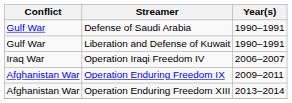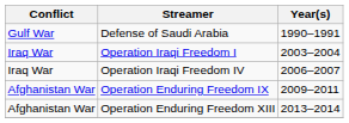- row: Gulf War | Liberation and Defense of Kuwait | 1990–1991
+ row: Iraq War | Operation Iraqi Freedom I | 2003–2004
